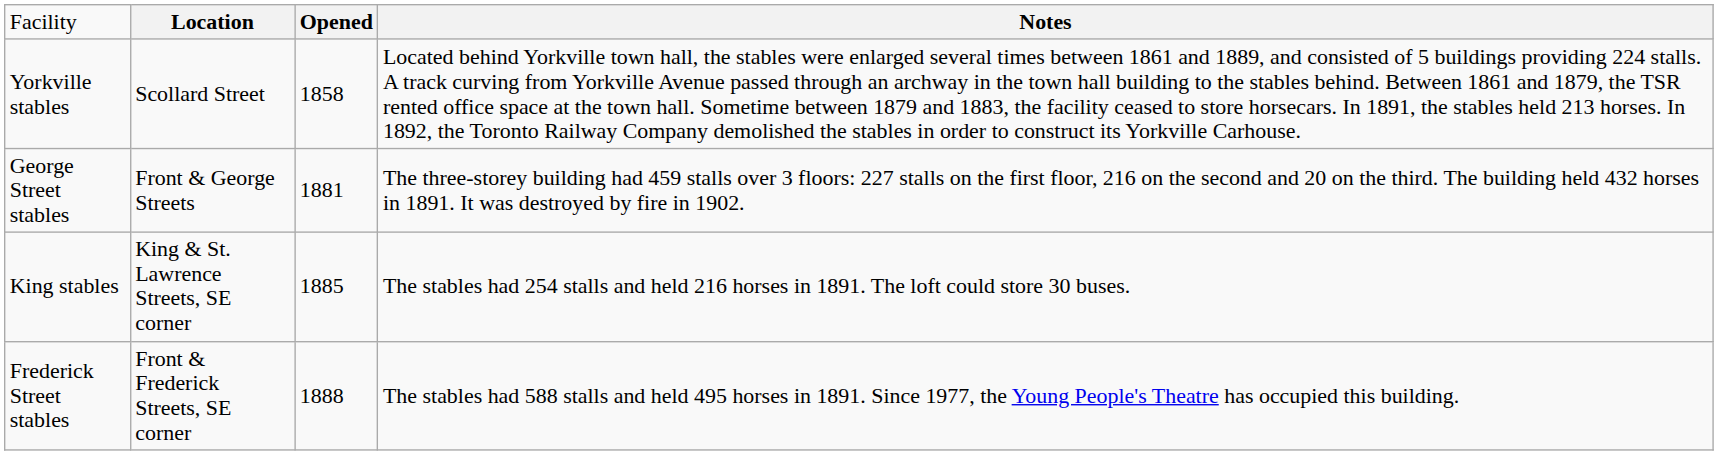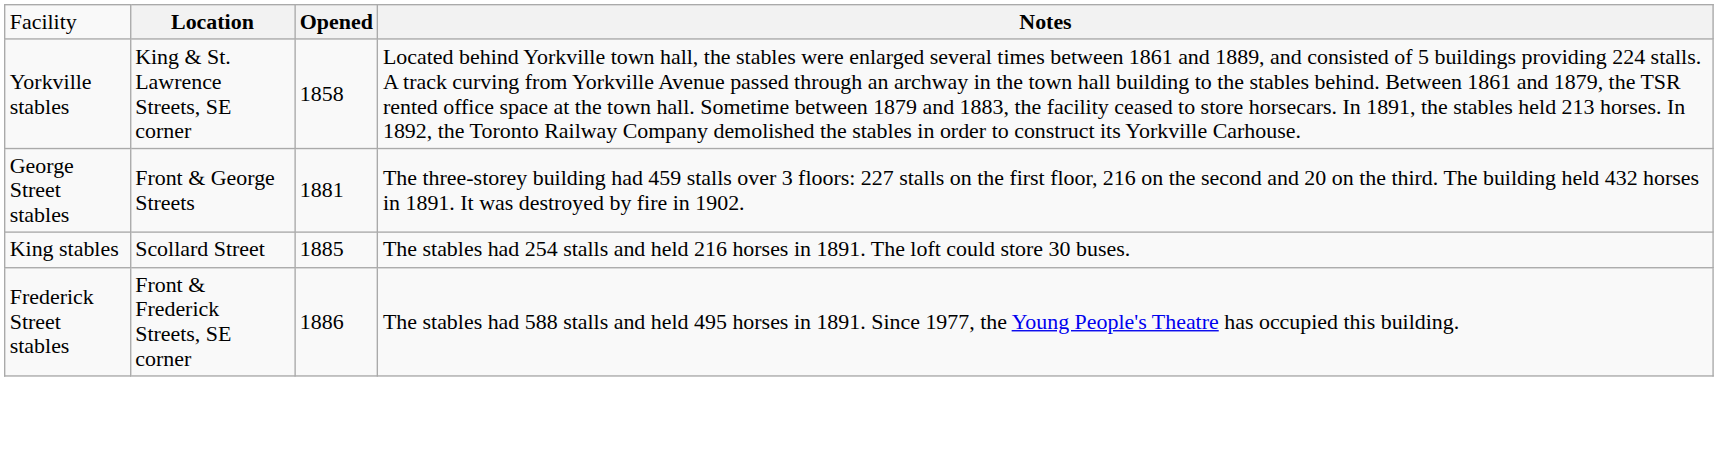Yorkville stables | column 2: Scollard Street -> King & St. Lawrence Streets, SE corner
King stables | column 2: King & St. Lawrence Streets, SE corner -> Scollard Street
Frederick Street stables | column 3: 1888 -> 1886
